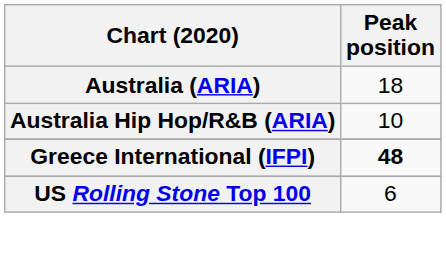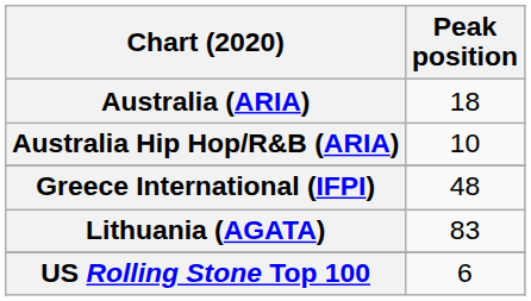Greece International (IFPI) | Peak position: bold -> normal
+ row: Lithuania (AGATA) | 83
